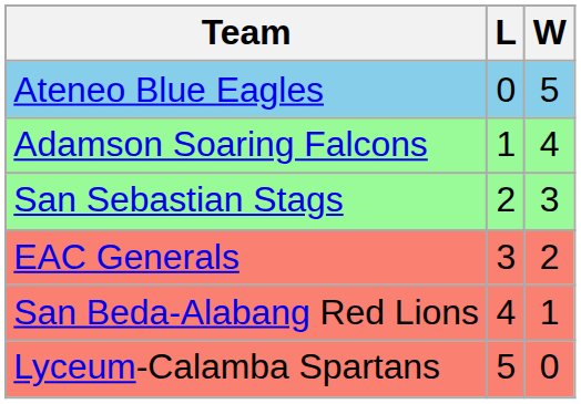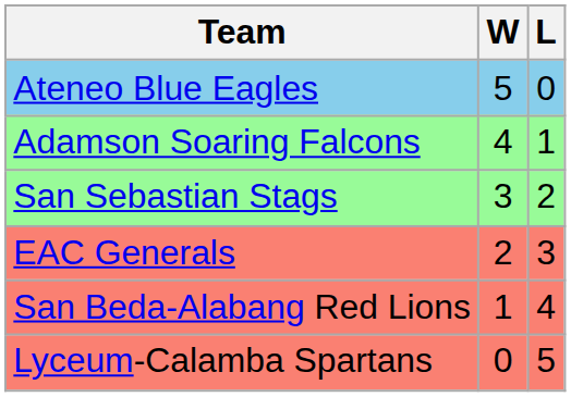columns swapped: W <-> L
